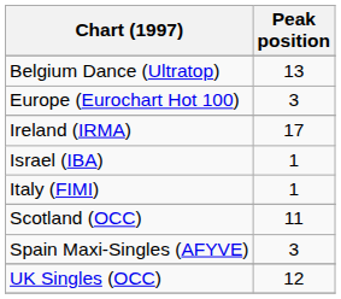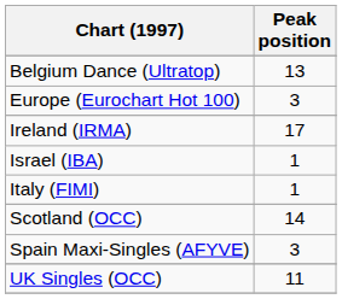Scotland (OCC) | Peak position: 11 -> 14
UK Singles (OCC) | Peak position: 12 -> 11
